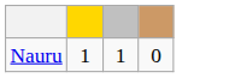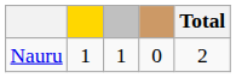+ column: Total | 2
